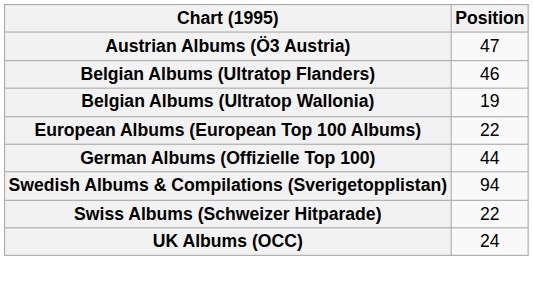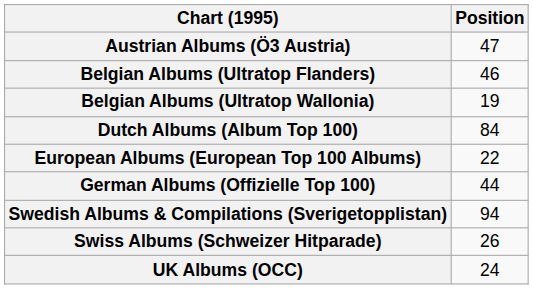+ row: Dutch Albums (Album Top 100) | 84
Swiss Albums (Schweizer Hitparade) | Position: 22 -> 26
